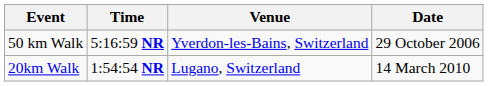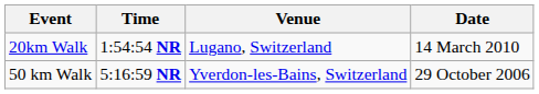rows swapped: 20km Walk <-> 50 km Walk
